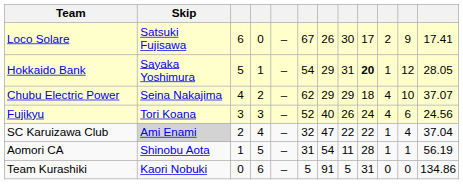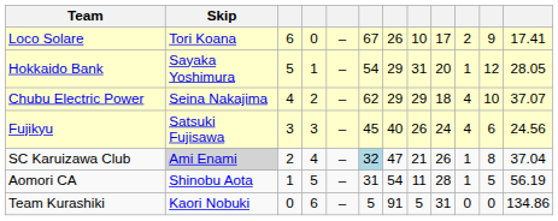Loco Solare | Skip: Satsuki Fujisawa -> Tori Koana
Loco Solare | column 8: 30 -> 10
Hokkaido Bank | column 9: bold -> normal
Fujikyu | Skip: Tori Koana -> Satsuki Fujisawa
Fujikyu | column 6: 52 -> 45
SC Karuizawa Club | column 6: no background -> lightblue background
SC Karuizawa Club | column 8: 22 -> 21
SC Karuizawa Club | column 9: 22 -> 26
SC Karuizawa Club | column 11: 4 -> 8
Aomori CA | column 11: 1 -> 5
